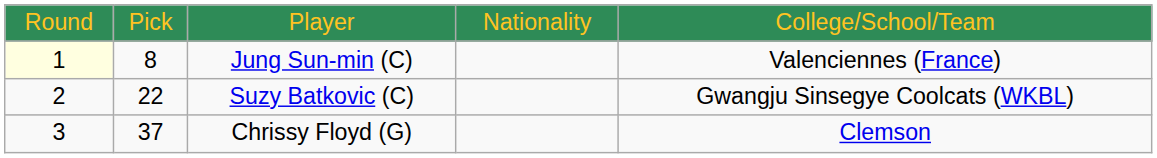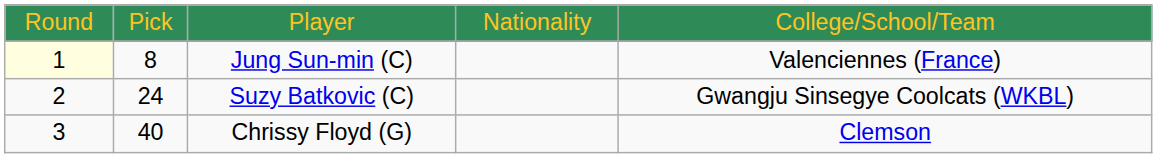Suzy Batkovic (C) | column 2: 22 -> 24
Chrissy Floyd (G) | column 2: 37 -> 40
